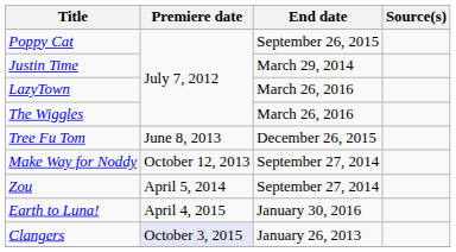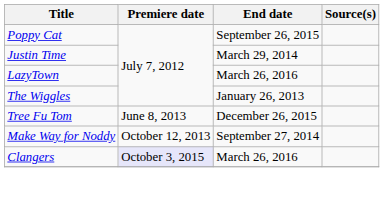The Wiggles | End date: March 26, 2016 -> January 26, 2013
- row: Zou | April 5, 2014 | September 27, 2014
- row: Earth to Luna! | April 4, 2015 | January 30, 2016
Clangers | End date: January 26, 2013 -> March 26, 2016
